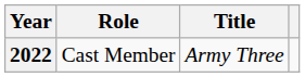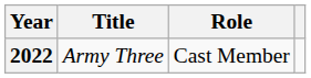columns swapped: Title <-> Role
